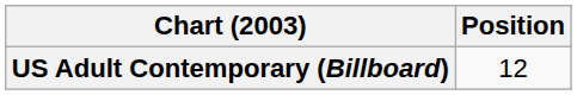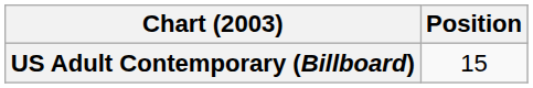US Adult Contemporary (Billboard) | Position: 12 -> 15
